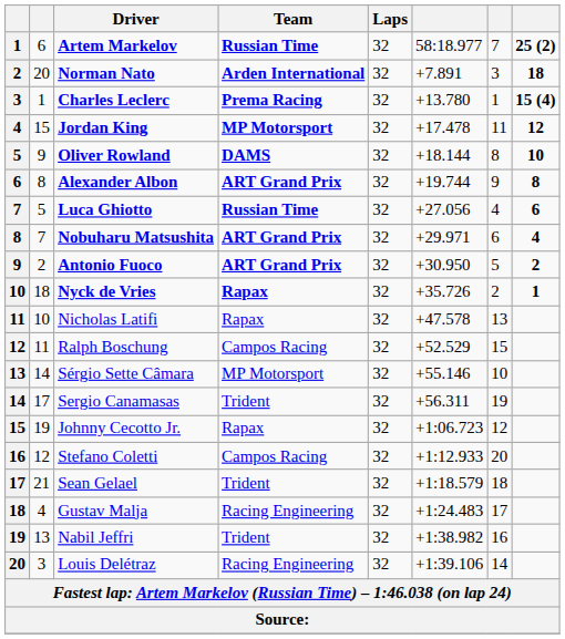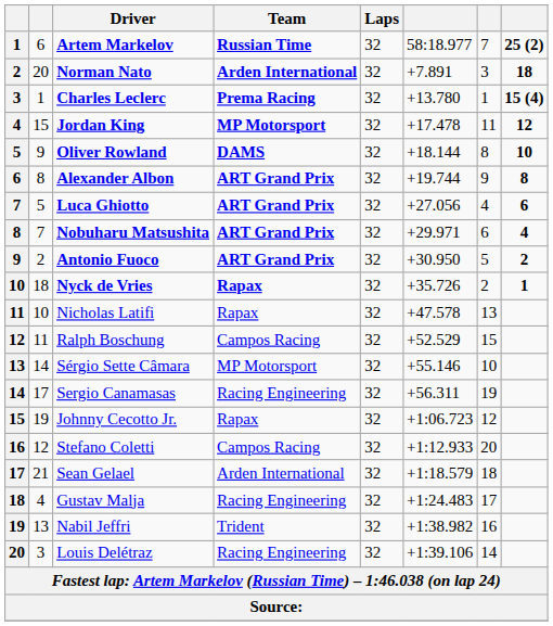Luca Ghiotto | Team: Russian Time -> ART Grand Prix
Sergio Canamasas | Team: Trident -> Racing Engineering
Sean Gelael | Team: Trident -> Arden International
